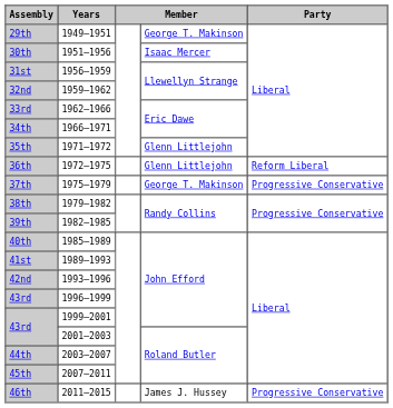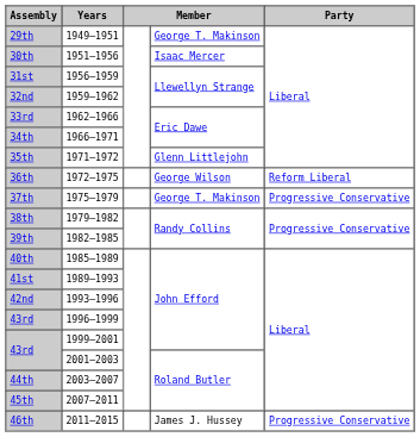36th | column 4: Glenn Littlejohn -> George Wilson
